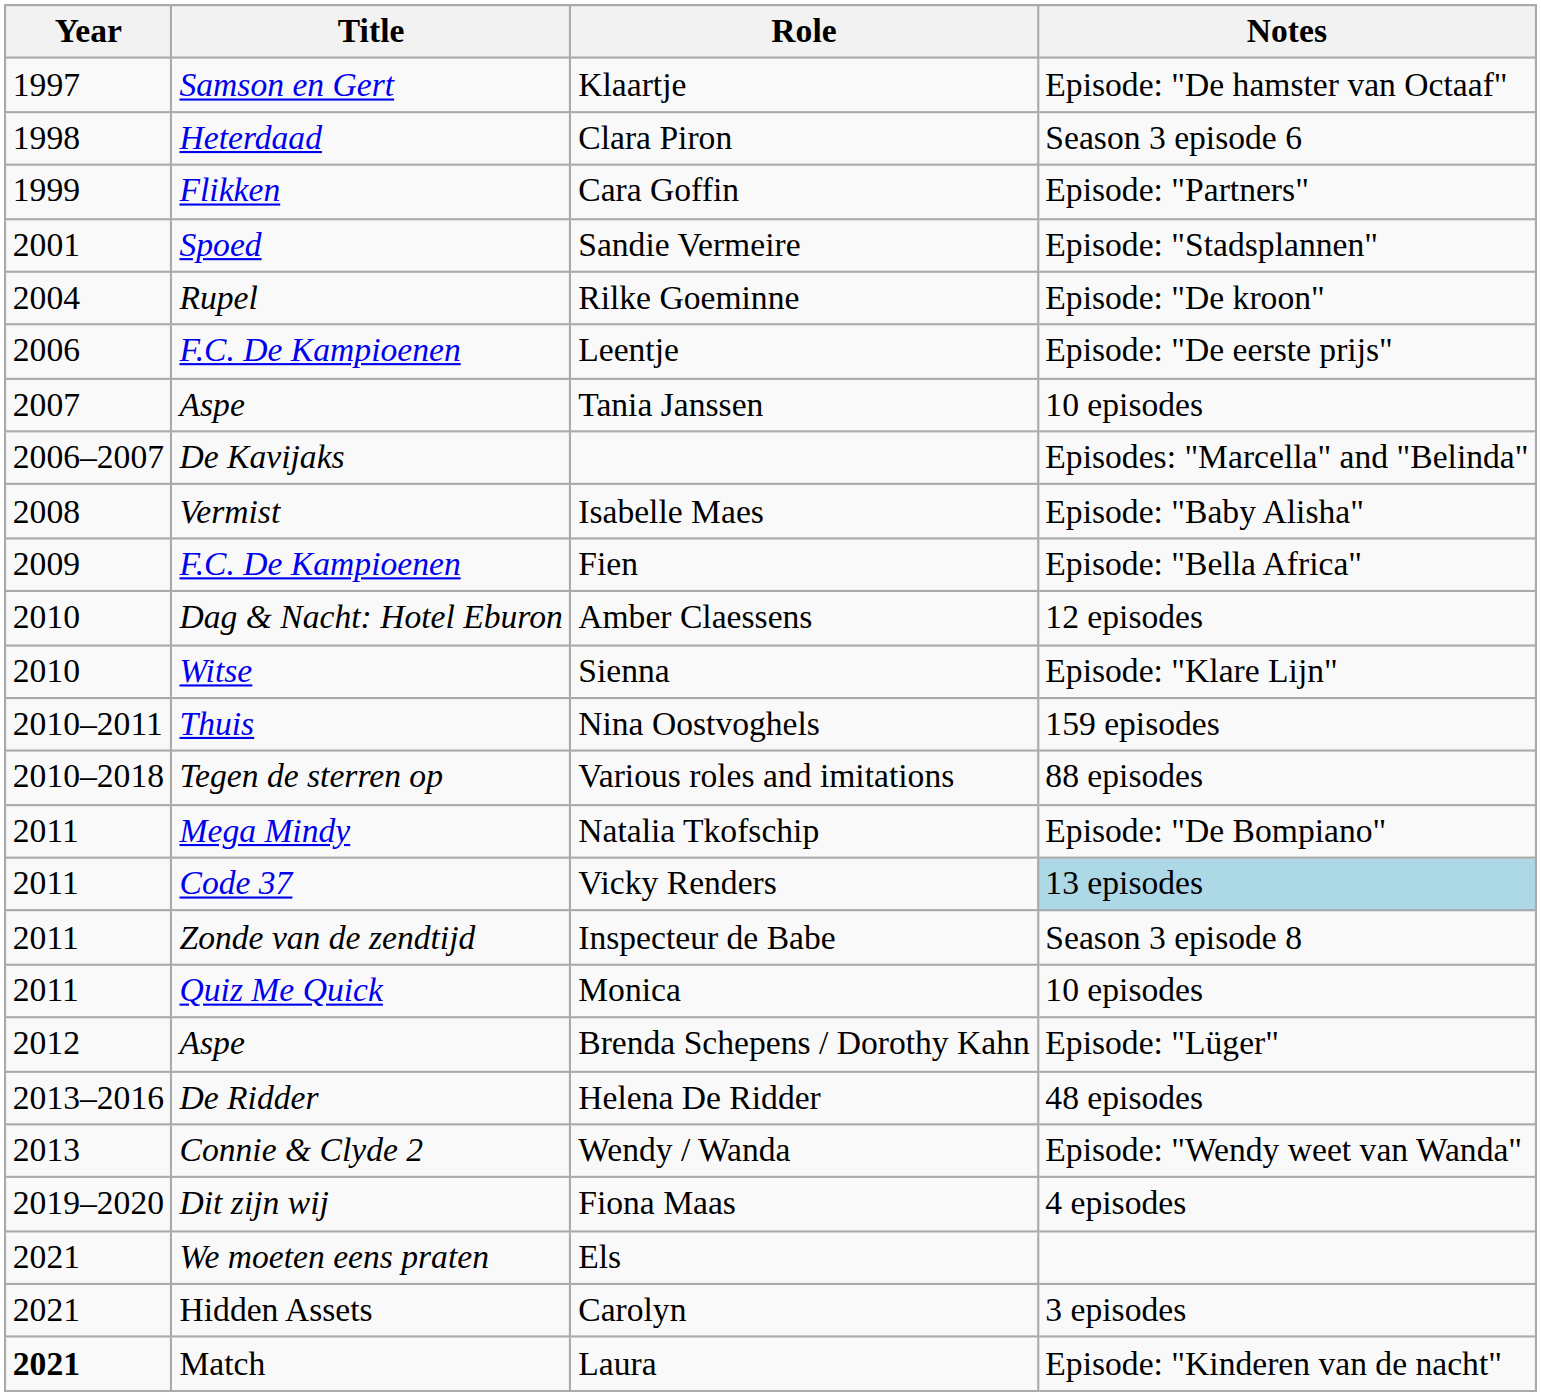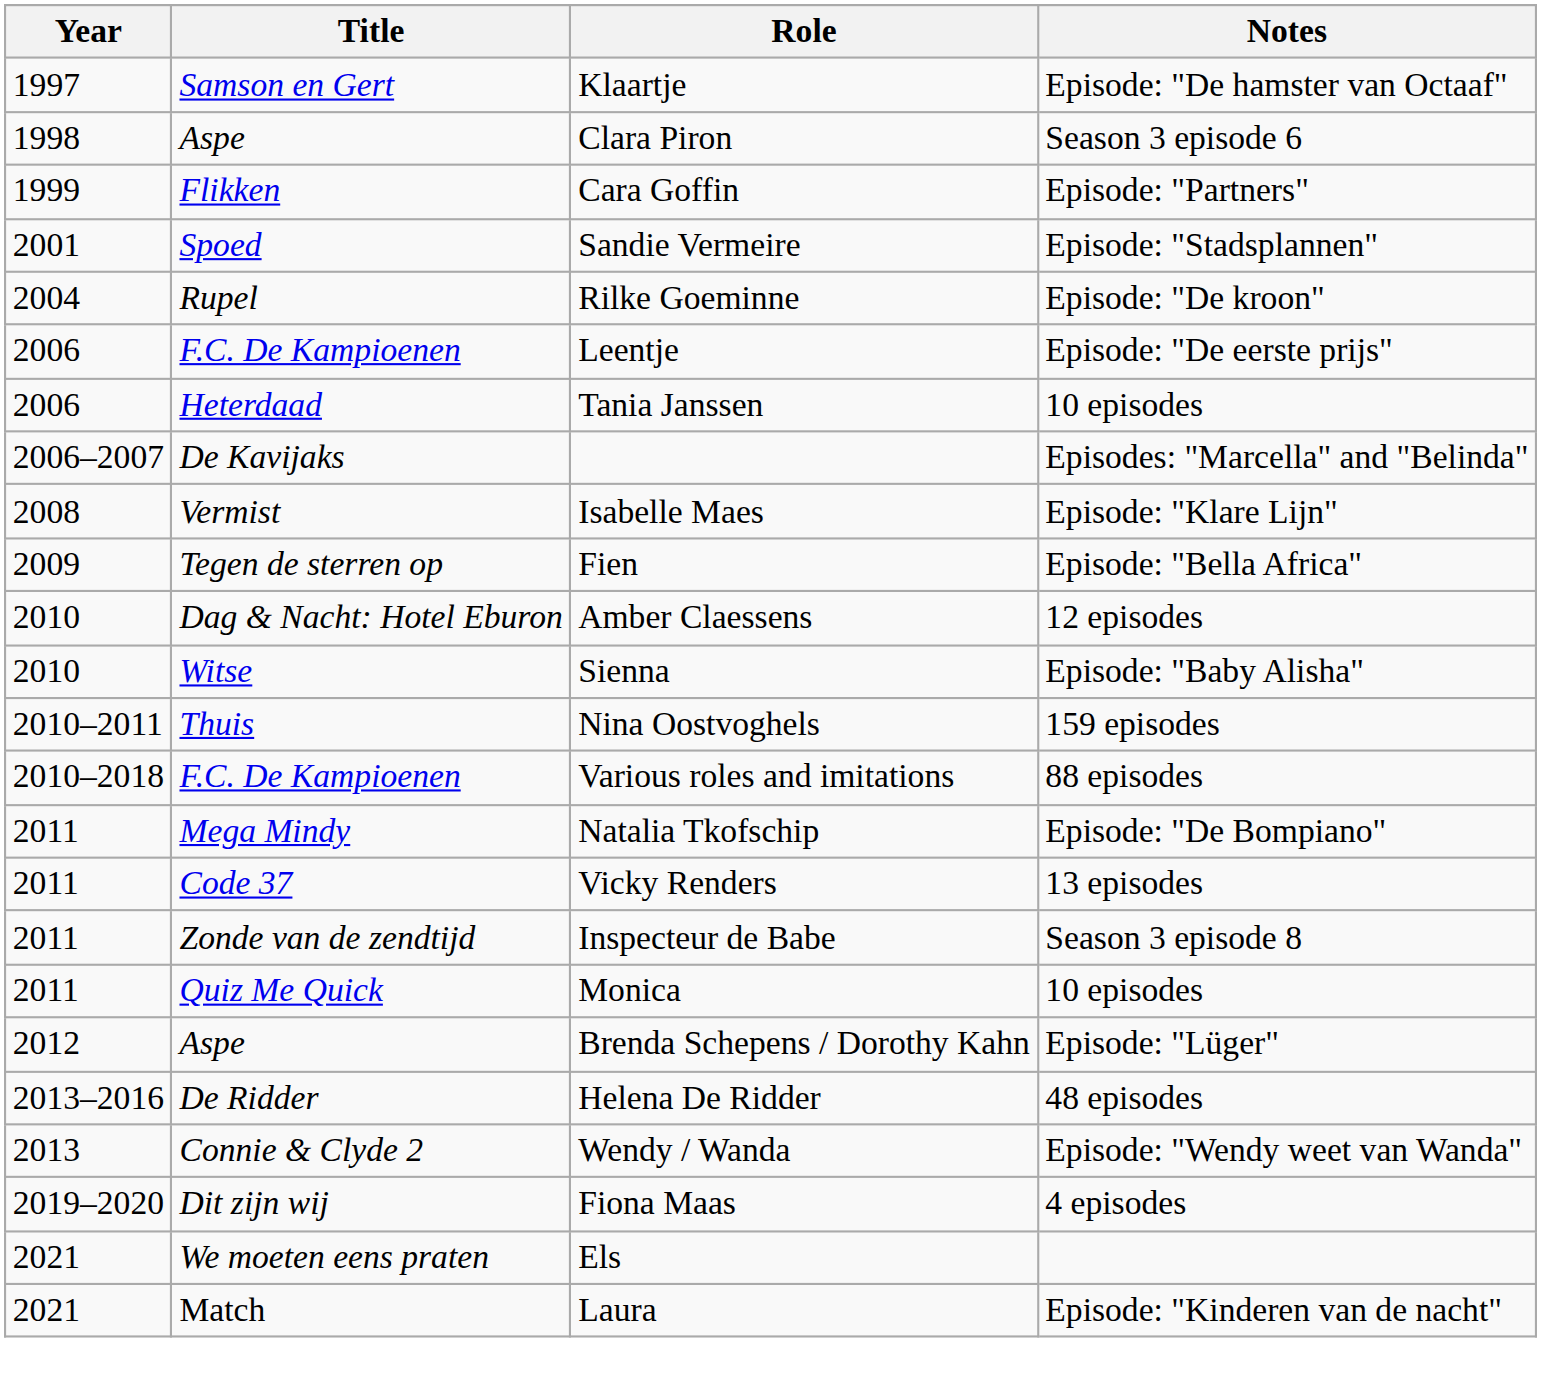Clara Piron | Title: Heterdaad -> Aspe
Tania Janssen | Year: 2007 -> 2006
Tania Janssen | Title: Aspe -> Heterdaad
Isabelle Maes | Notes: Episode: "Baby Alisha" -> Episode: "Klare Lijn"
Fien | Title: F.C. De Kampioenen -> Tegen de sterren op
Sienna | Notes: Episode: "Klare Lijn" -> Episode: "Baby Alisha"
Various roles and imitations | Title: Tegen de sterren op -> F.C. De Kampioenen
Vicky Renders | Notes: lightblue background -> no background
- row: 2021 | Hidden Assets | Carolyn | 3 episodes
Laura | Year: bold -> normal
